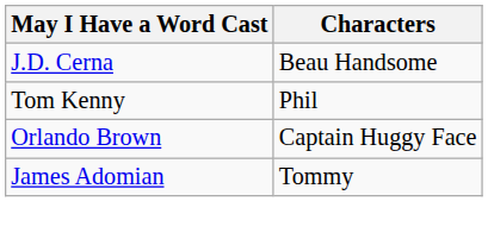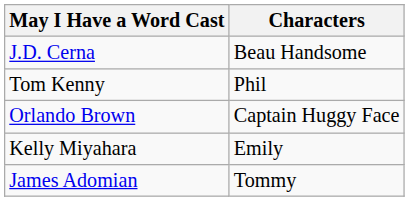+ row: Kelly Miyahara | Emily
